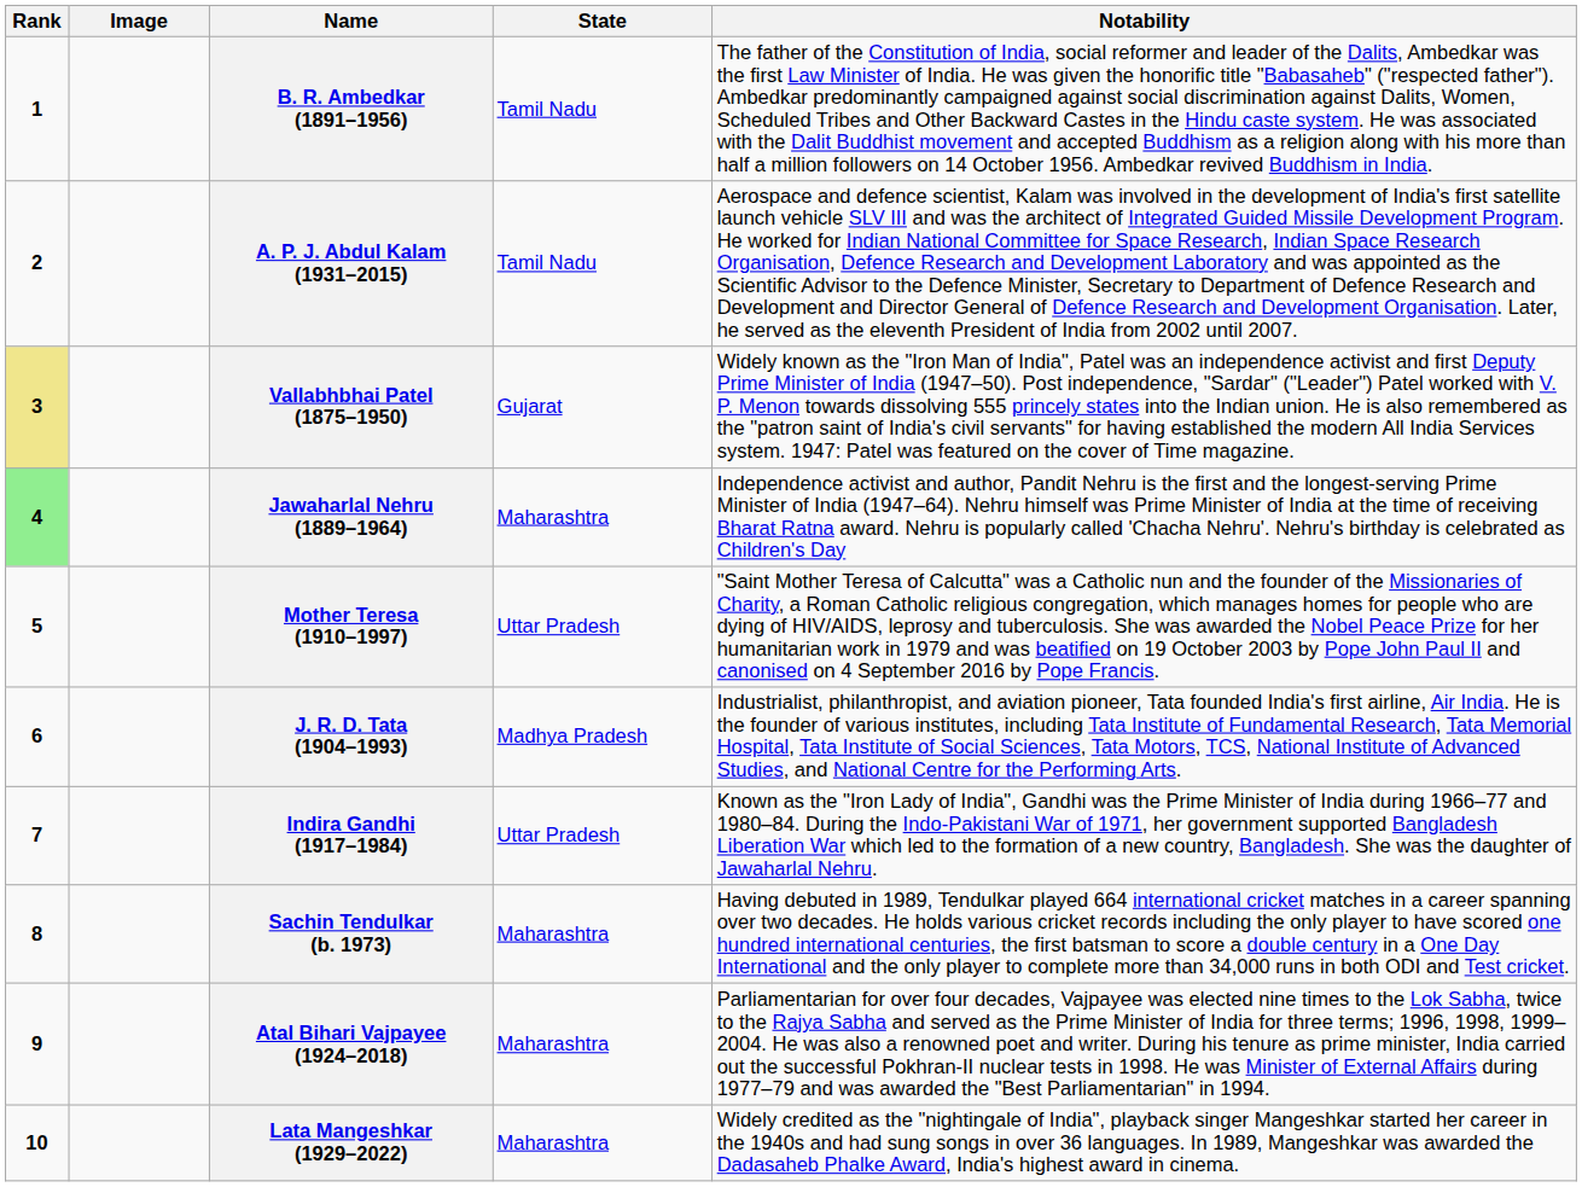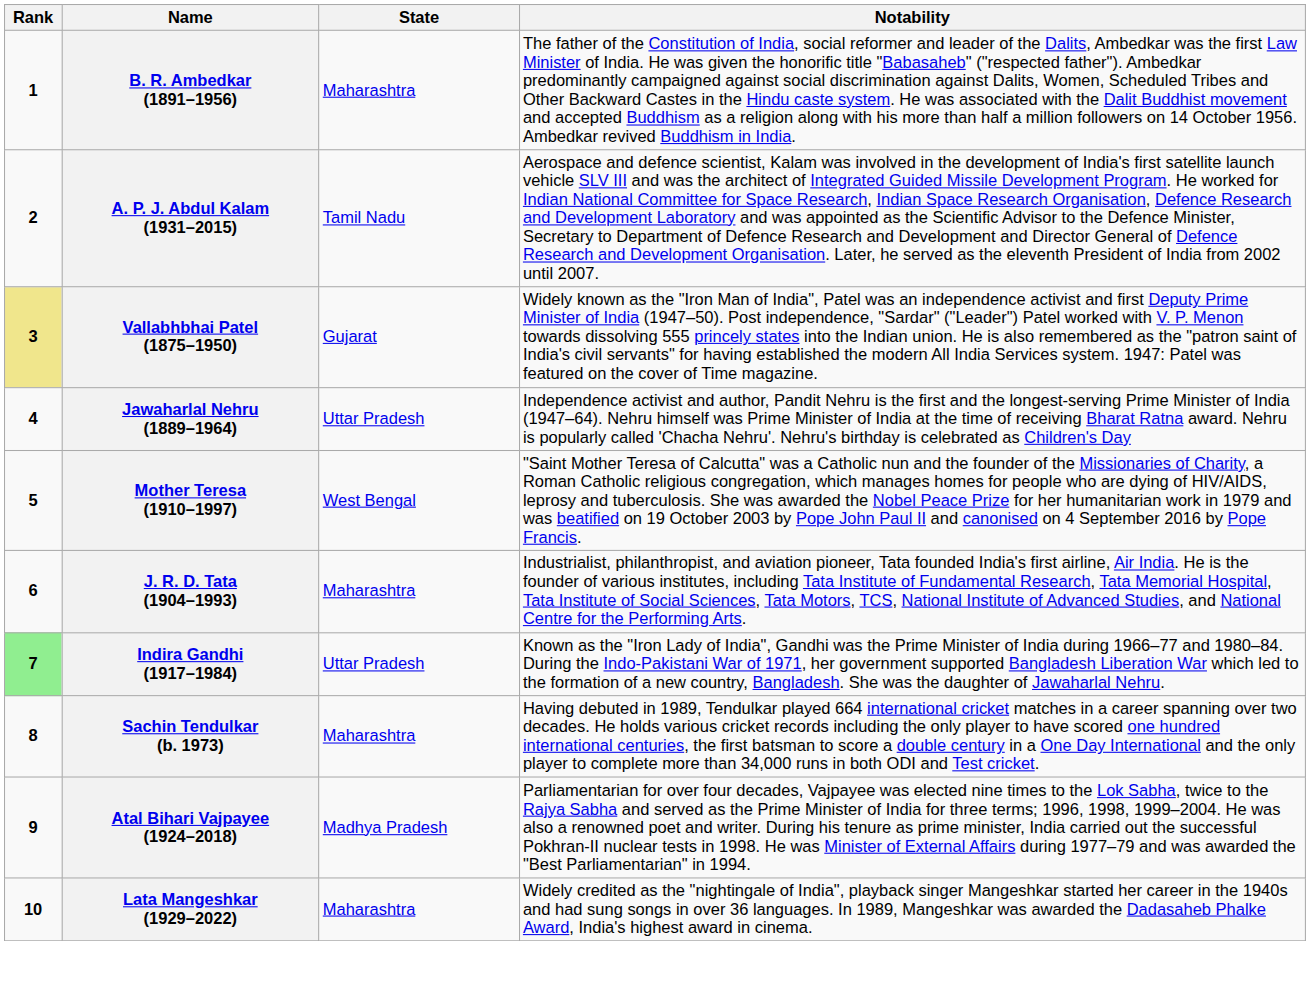- column: Image
B. R. Ambedkar (1891–1956) | State: Tamil Nadu -> Maharashtra
Jawaharlal Nehru (1889–1964) | Rank: lightgreen background -> no background
Jawaharlal Nehru (1889–1964) | State: Maharashtra -> Uttar Pradesh
Mother Teresa (1910–1997) | State: Uttar Pradesh -> West Bengal
J. R. D. Tata (1904–1993) | State: Madhya Pradesh -> Maharashtra
Indira Gandhi (1917–1984) | Rank: no background -> lightgreen background
Atal Bihari Vajpayee (1924–2018) | State: Maharashtra -> Madhya Pradesh
